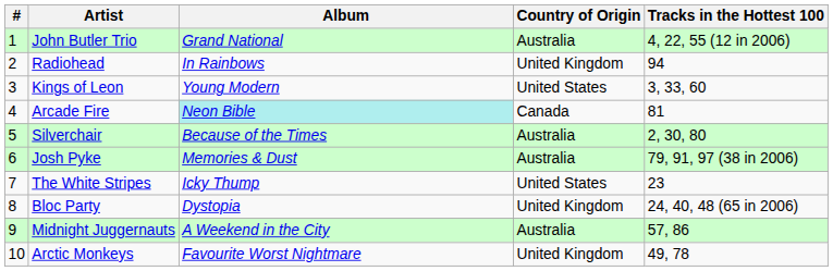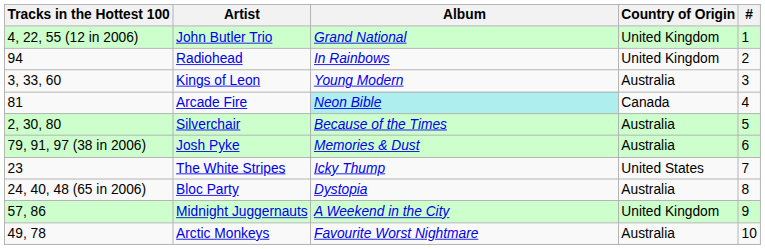columns swapped: # <-> Tracks in the Hottest 100
John Butler Trio | Country of Origin: Australia -> United Kingdom
Kings of Leon | Country of Origin: United States -> Australia
Bloc Party | Country of Origin: United Kingdom -> Australia
Midnight Juggernauts | Country of Origin: Australia -> United Kingdom
Arctic Monkeys | Country of Origin: United Kingdom -> Australia
